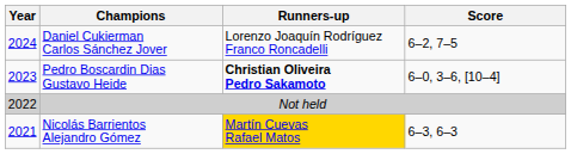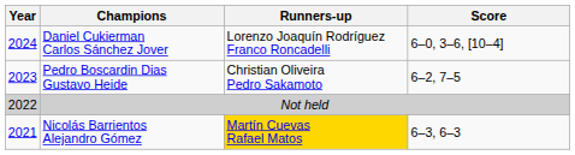Daniel Cukierman Carlos Sánchez Jover | Score: 6–2, 7–5 -> 6–0, 3–6, [10–4]
Pedro Boscardin Dias Gustavo Heide | Runners-up: bold -> normal
Pedro Boscardin Dias Gustavo Heide | Score: 6–0, 3–6, [10–4] -> 6–2, 7–5
